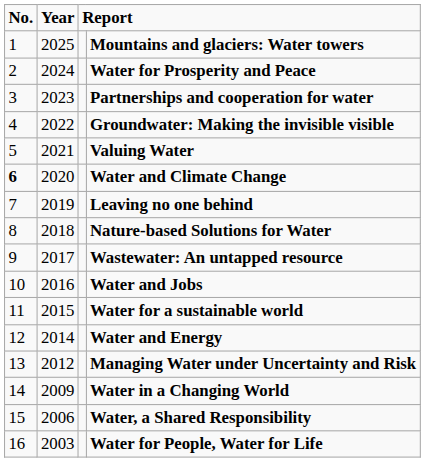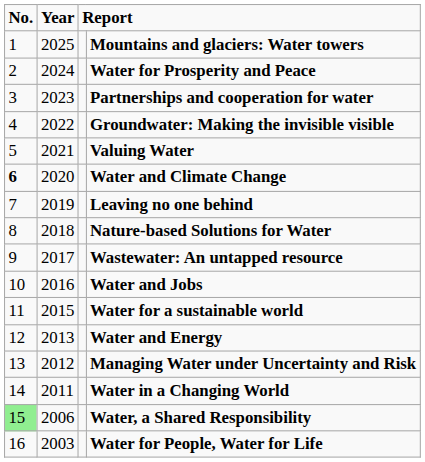Water and Energy | Year: 2014 -> 2013
Water in a Changing World | Year: 2009 -> 2011
Water, a Shared Responsibility | No.: no background -> lightgreen background
